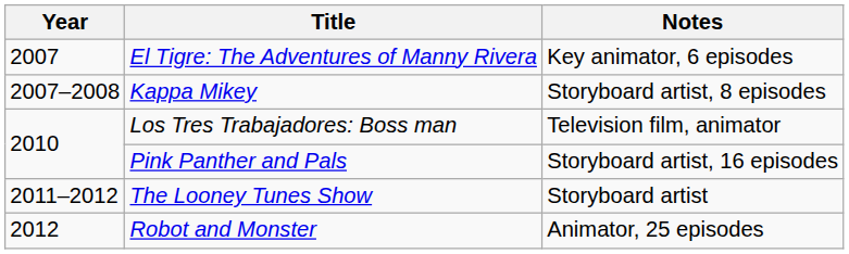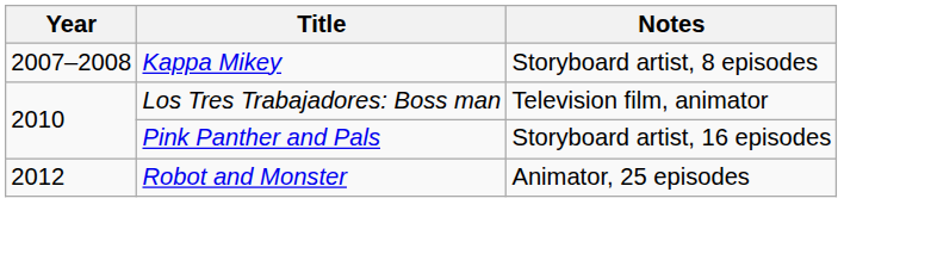- row: 2007 | El Tigre: The Adventures of Manny Rivera | Key animator, 6 episodes
- row: 2011–2012 | The Looney Tunes Show | Storyboard artist
